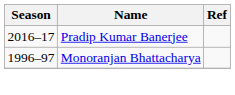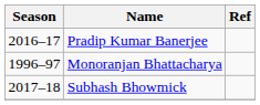+ row: 2017–18 | Subhash Bhowmick
